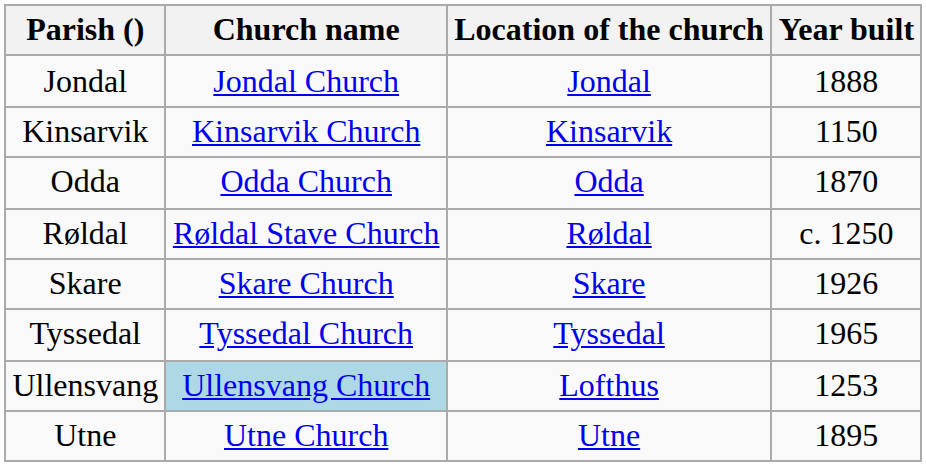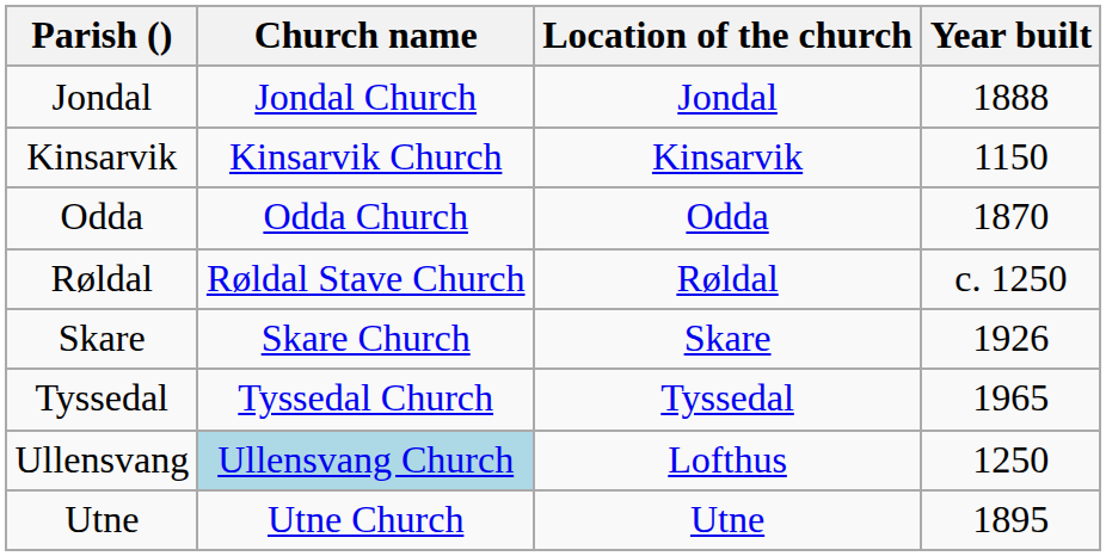Ullensvang | Year built: 1253 -> 1250
